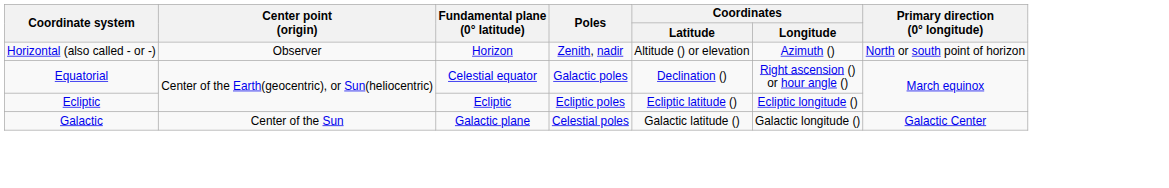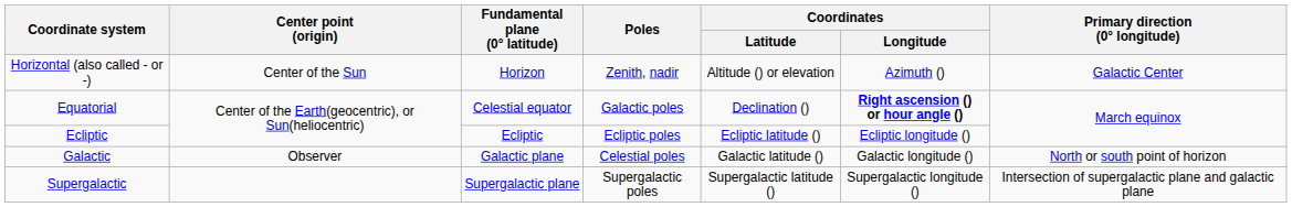Horizontal (also called - or -) | Center point (origin): Observer -> Center of the Sun
Horizontal (also called - or -) | Primary direction (0° longitude): North or south point of horizon -> Galactic Center
Equatorial | Coordinates / Longitude: normal -> bold
Galactic | Center point (origin): Center of the Sun -> Observer
Galactic | Primary direction (0° longitude): Galactic Center -> North or south point of horizon
+ row: Supergalactic | Supergalactic plane | Supergalactic poles | Supergalactic latitude () | Supergalactic longitude () | Intersection of supergalactic plane and galactic plane
